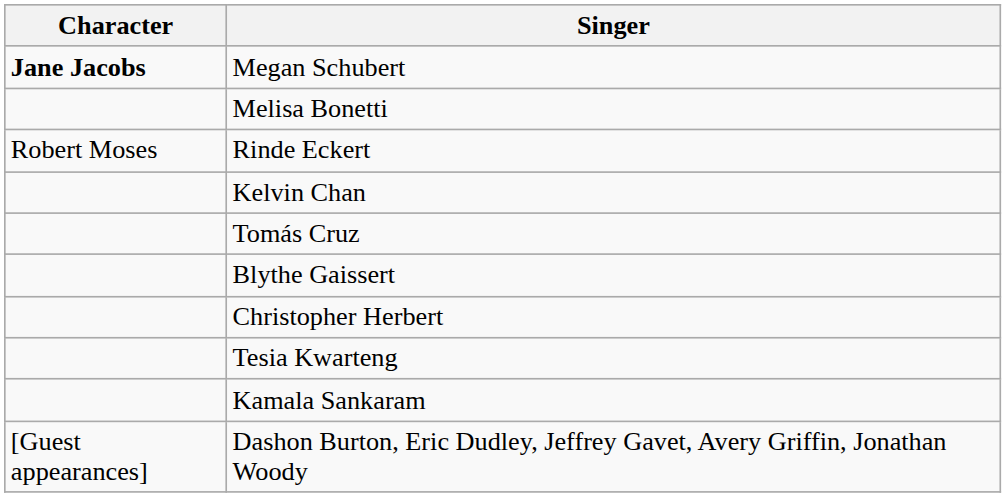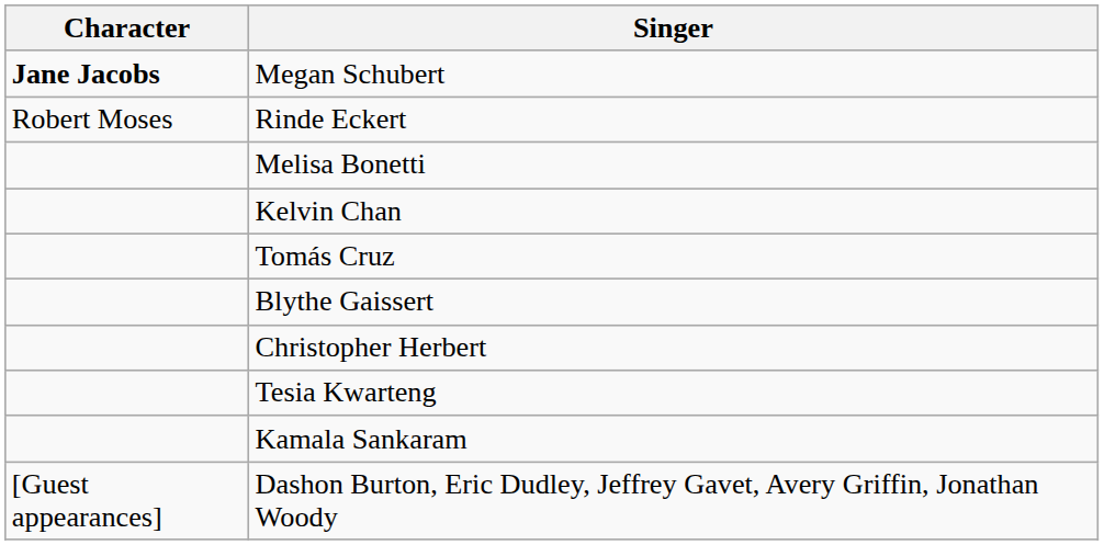rows swapped: Rinde Eckert <-> Melisa Bonetti
